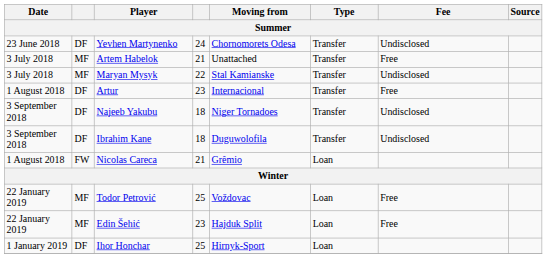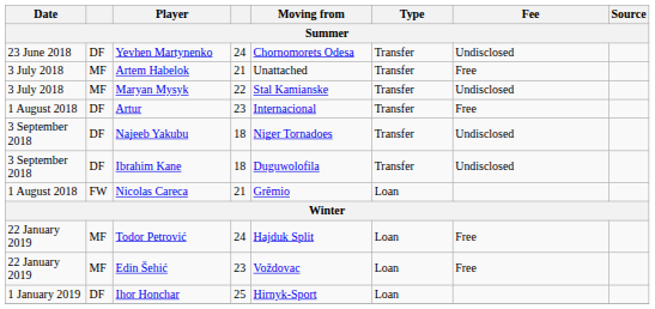Todor Petrović | column 4: 25 -> 24
Todor Petrović | Moving from: Voždovac -> Hajduk Split
Edin Šehić | Moving from: Hajduk Split -> Voždovac
